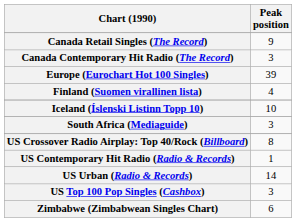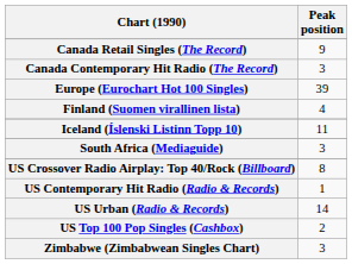Iceland (Íslenski Listinn Topp 10) | Peak position: 10 -> 11
US Top 100 Pop Singles (Cashbox) | Peak position: 3 -> 2
Zimbabwe (Zimbabwean Singles Chart) | Peak position: 6 -> 3
